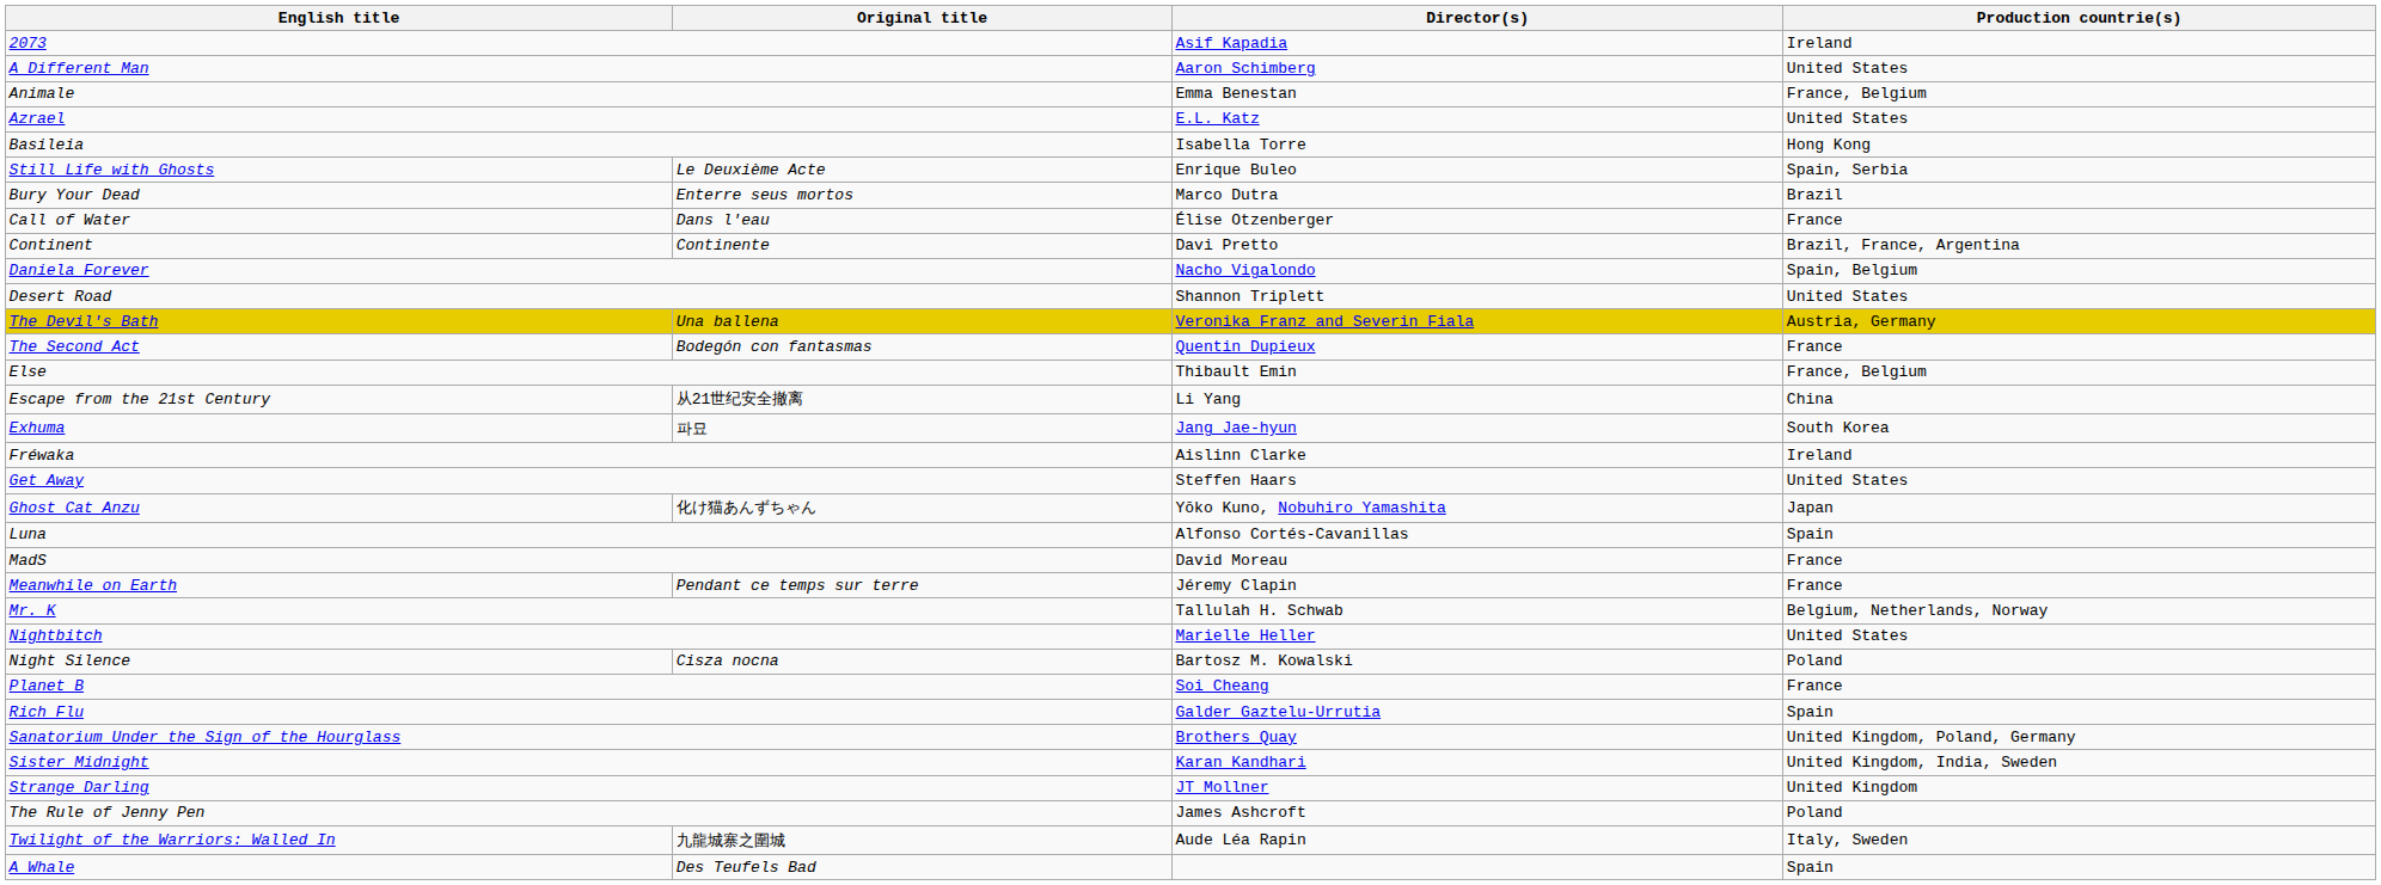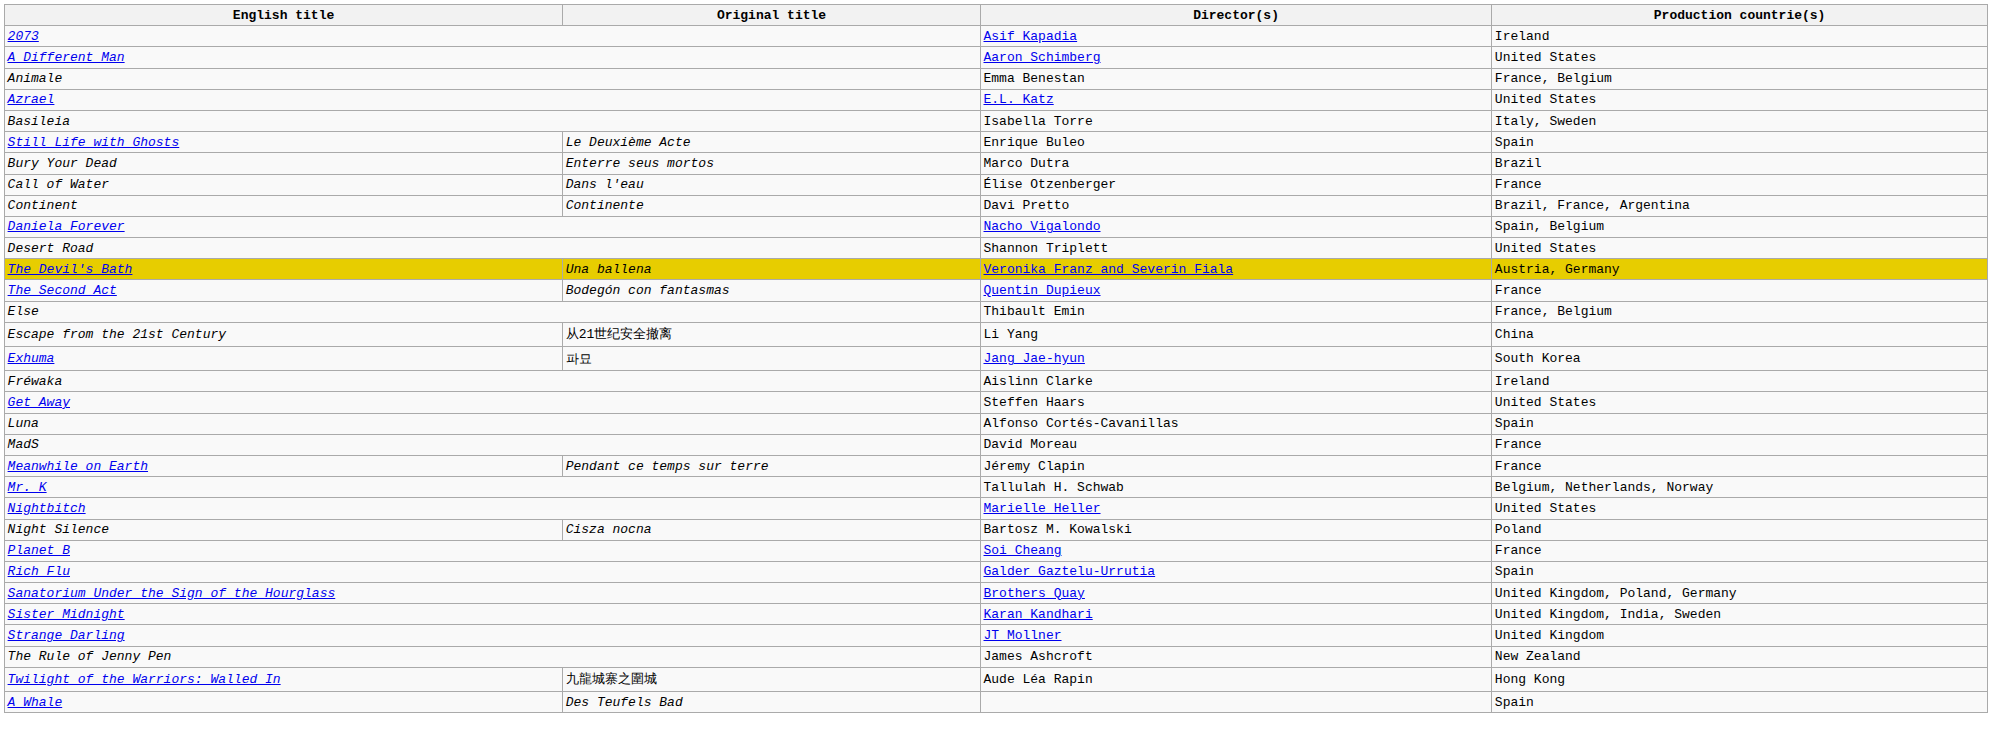Basileia | Production countrie(s): Hong Kong -> Italy, Sweden
Still Life with Ghosts | Production countrie(s): Spain, Serbia -> Spain
- row: Ghost Cat Anzu | 化け猫あんずちゃん | Yōko Kuno, Nobuhiro Yamashita | Japan
The Rule of Jenny Pen | Production countrie(s): Poland -> New Zealand
Twilight of the Warriors: Walled In | Production countrie(s): Italy, Sweden -> Hong Kong
